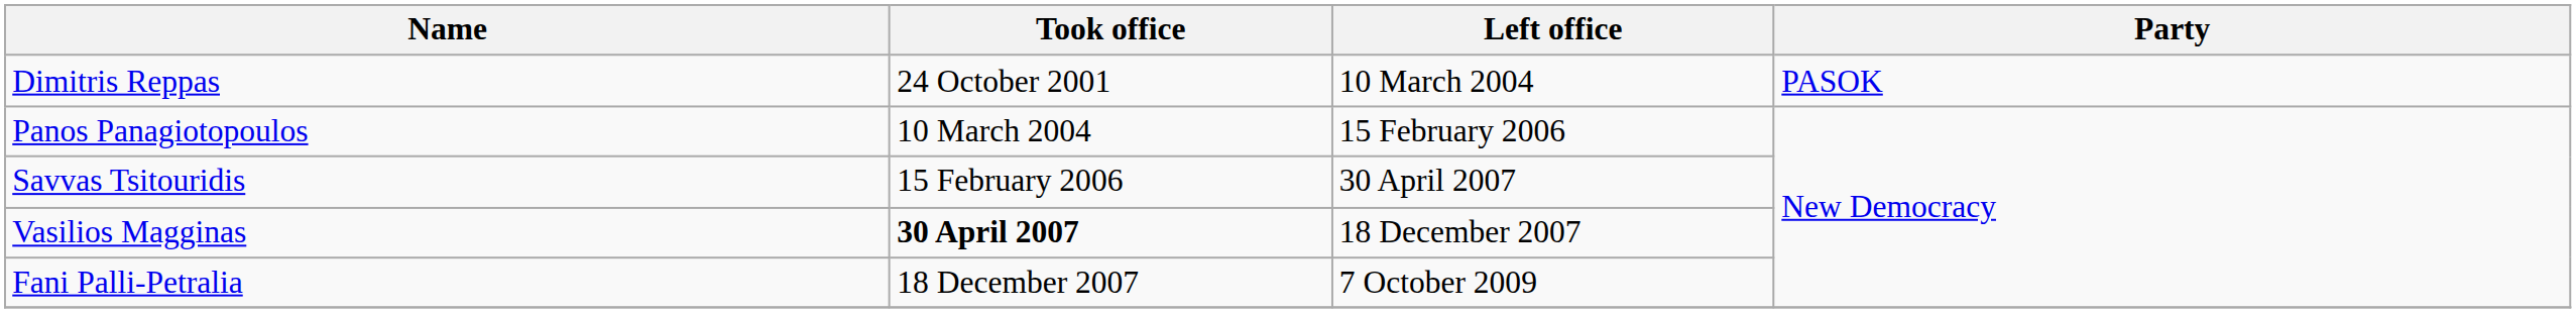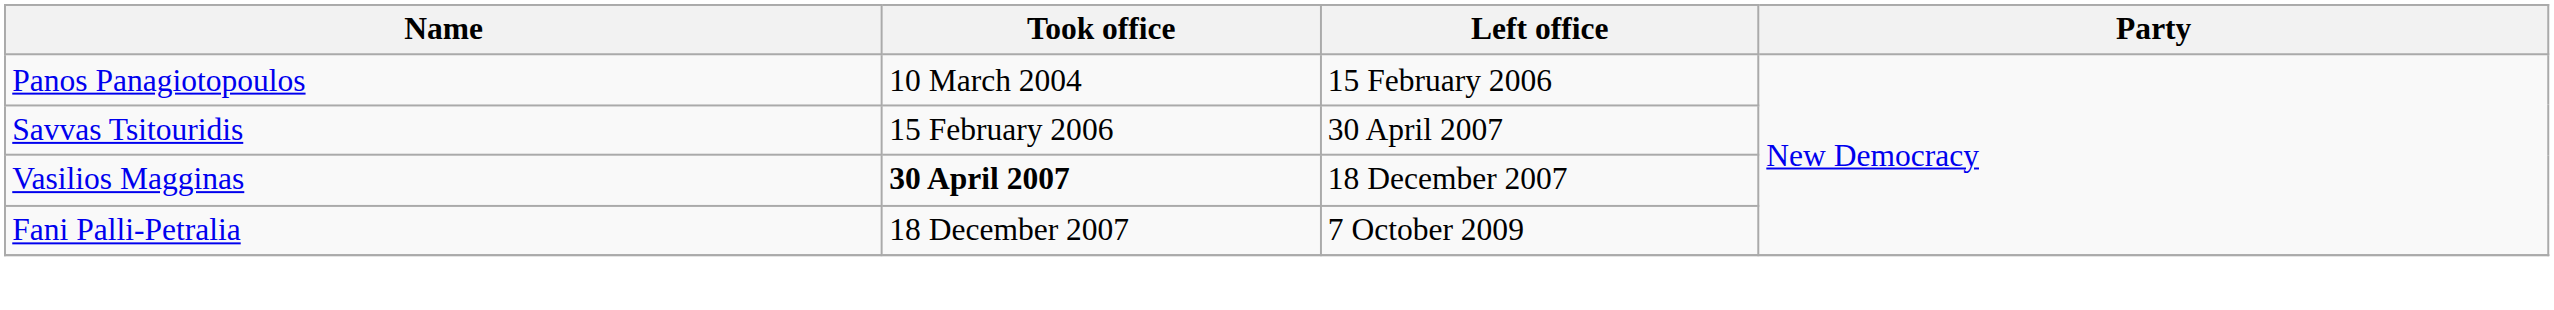- row: Dimitris Reppas | 24 October 2001 | 10 March 2004 | PASOK
